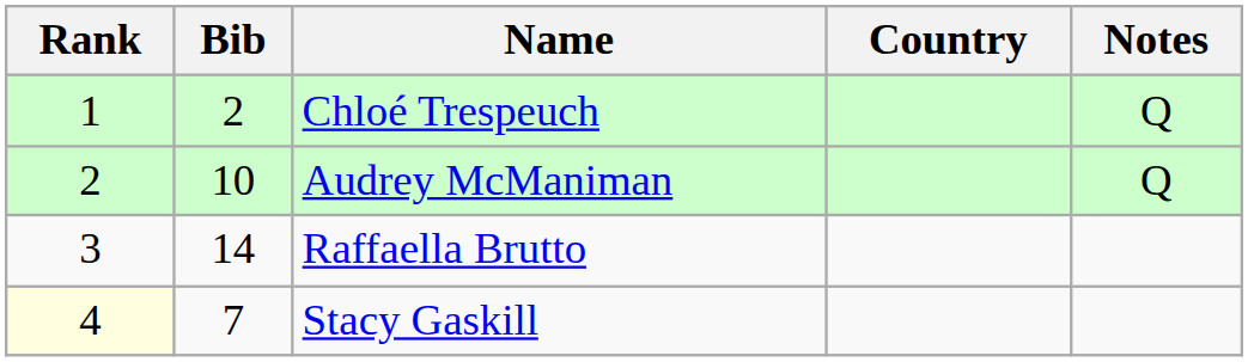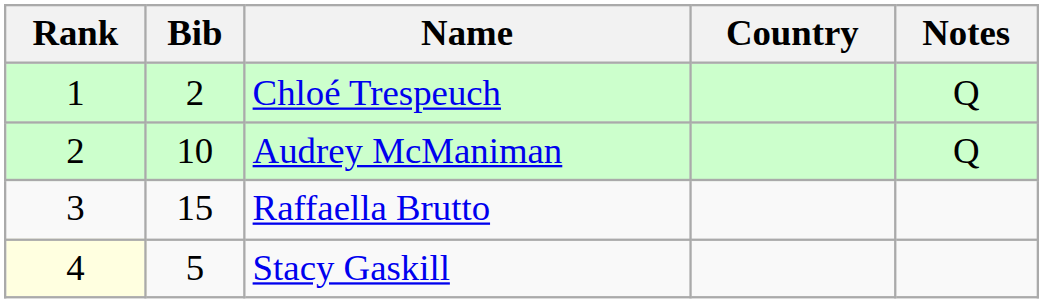Raffaella Brutto | Bib: 14 -> 15
Stacy Gaskill | Bib: 7 -> 5
